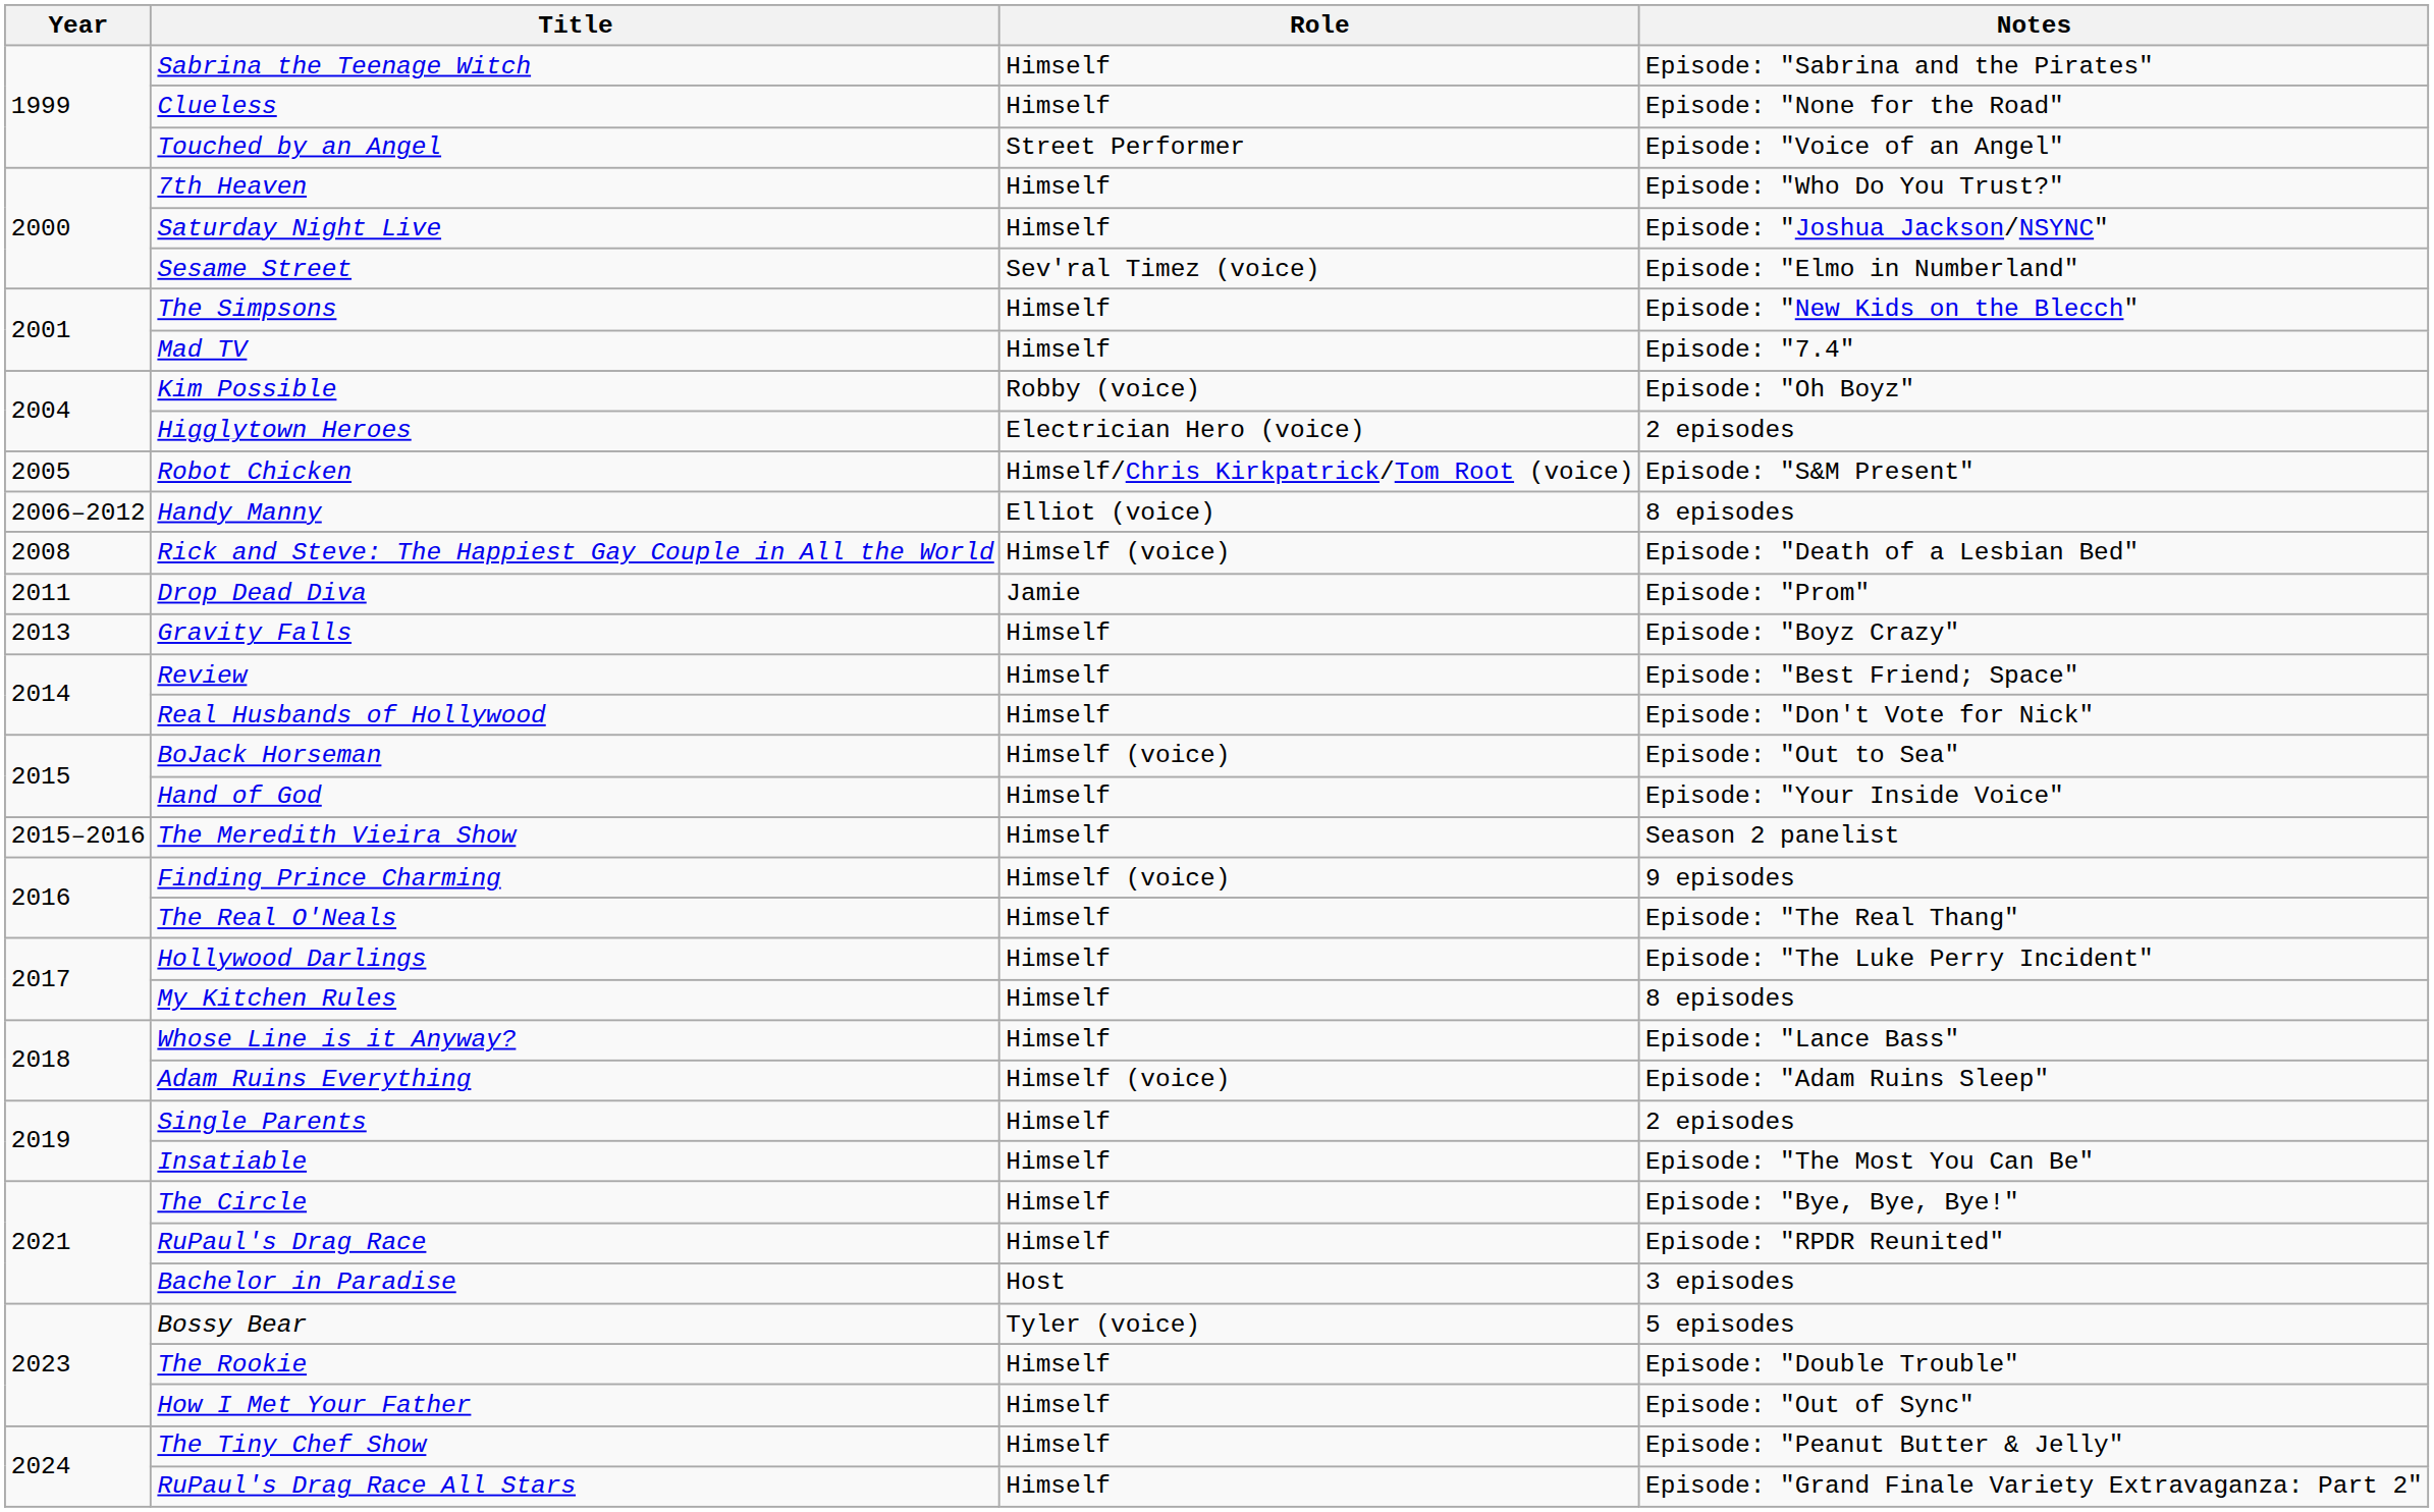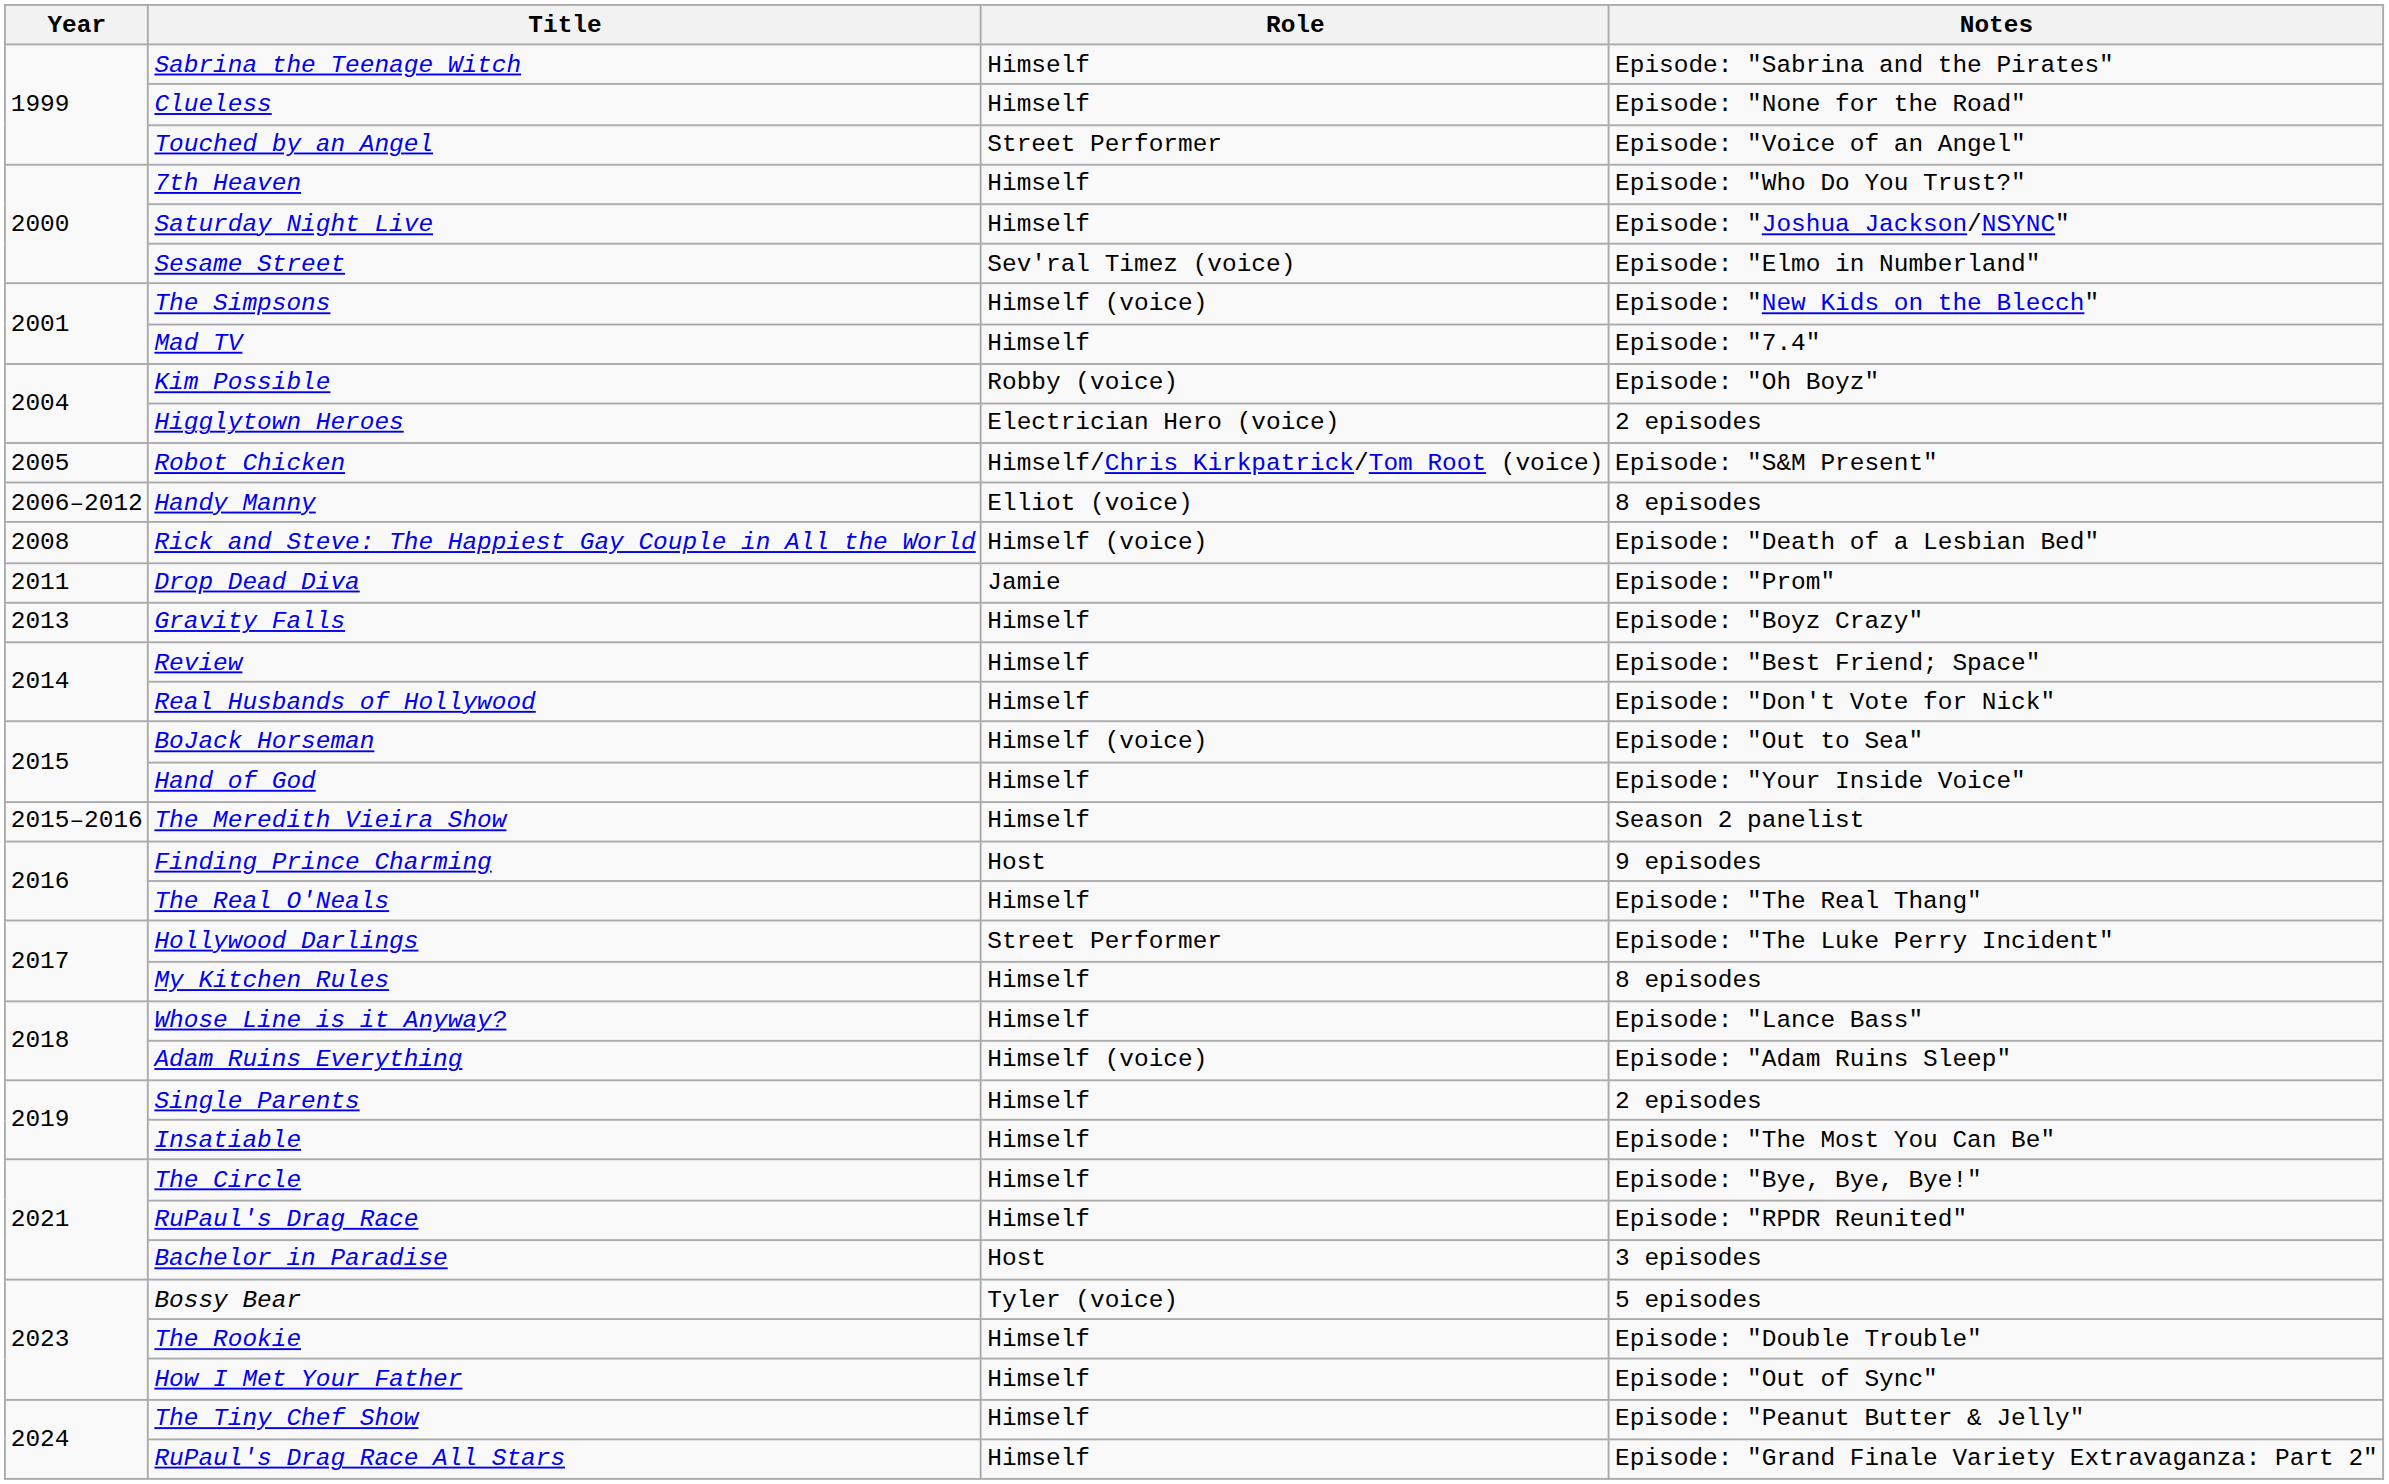The Simpsons | Role: Himself -> Himself (voice)
Finding Prince Charming | Role: Himself (voice) -> Host
Hollywood Darlings | Role: Himself -> Street Performer
